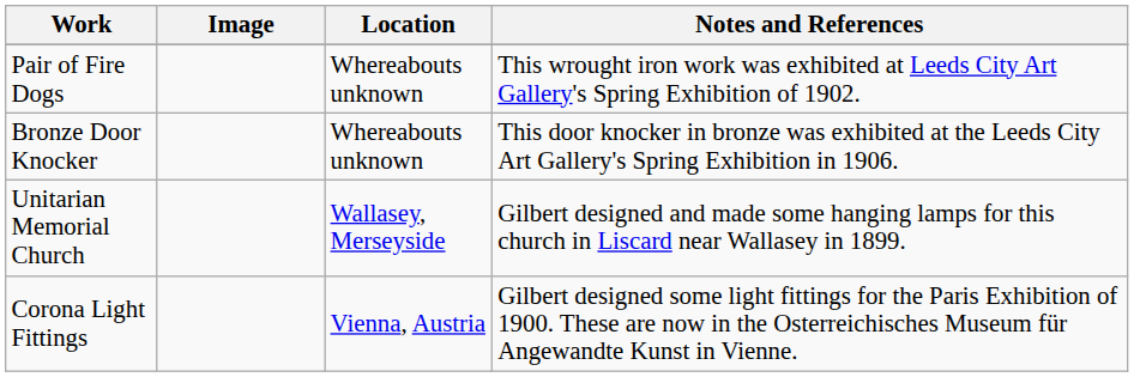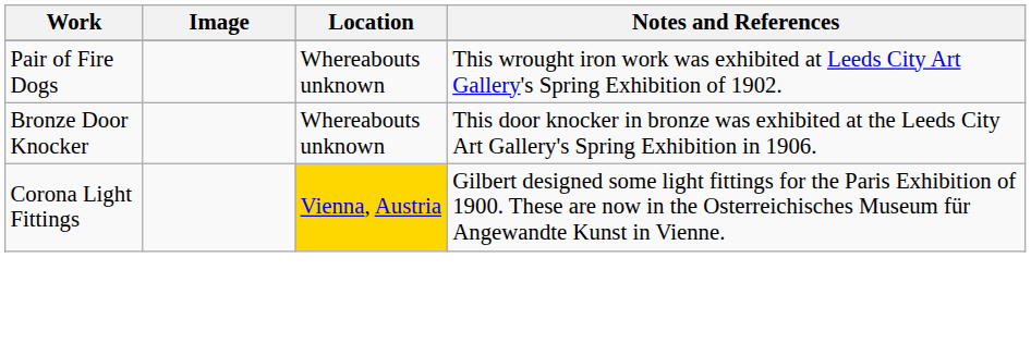- row: Unitarian Memorial Church | Wallasey, Merseyside | Gilbert designed and made some hanging lamps for this church in Liscard near Wallasey in 1899.
Corona Light Fittings | Location: no background -> gold background
